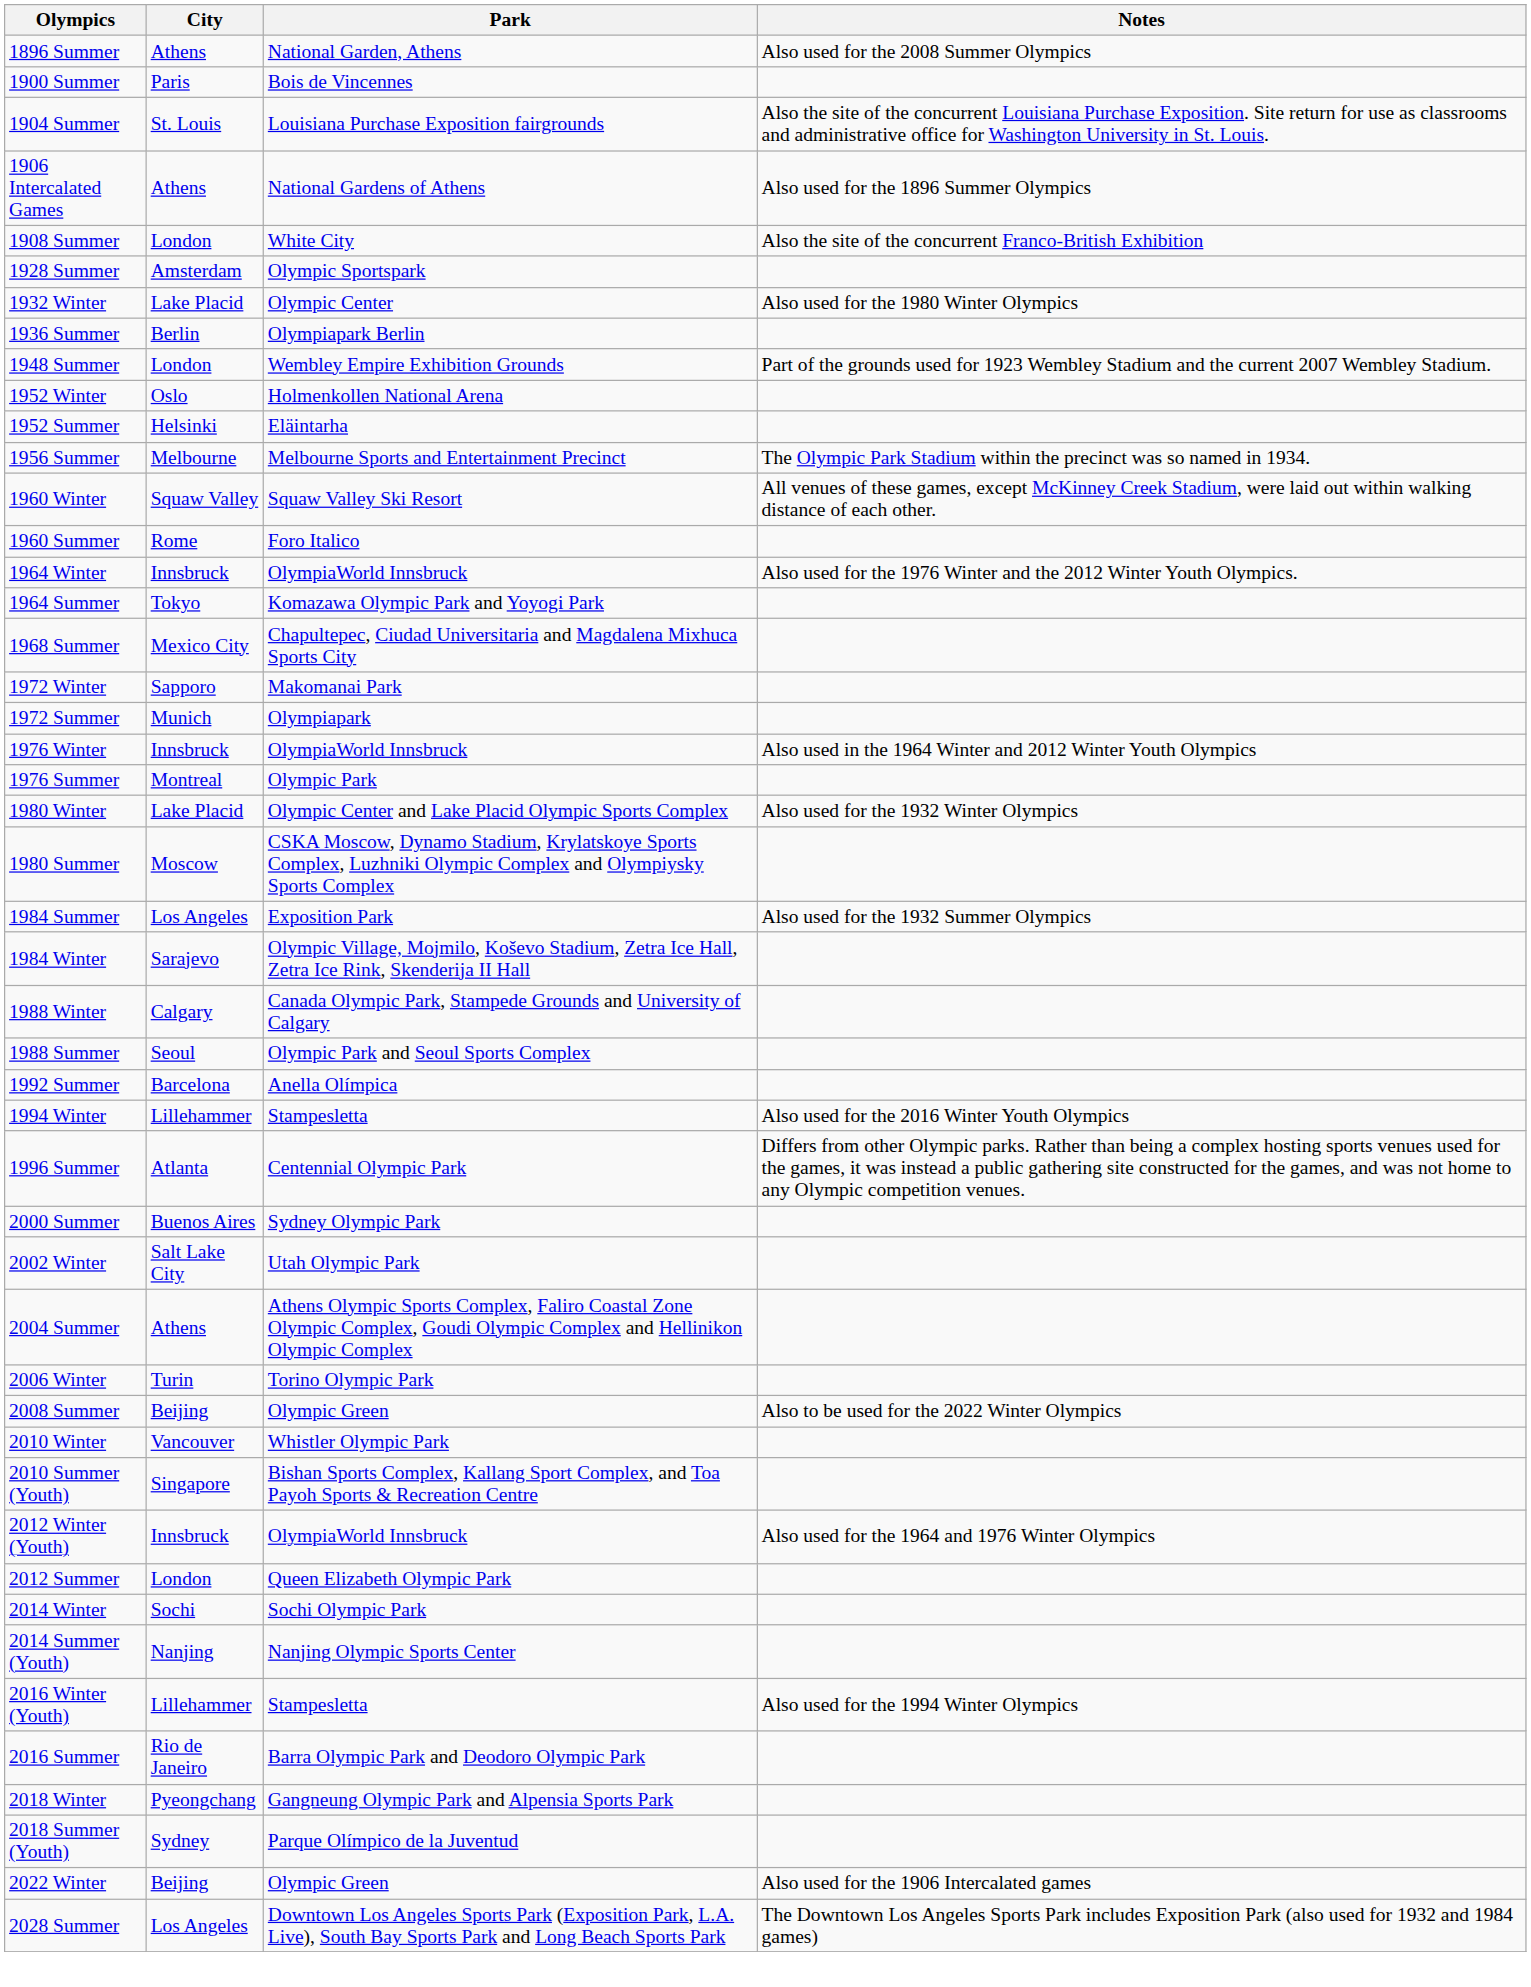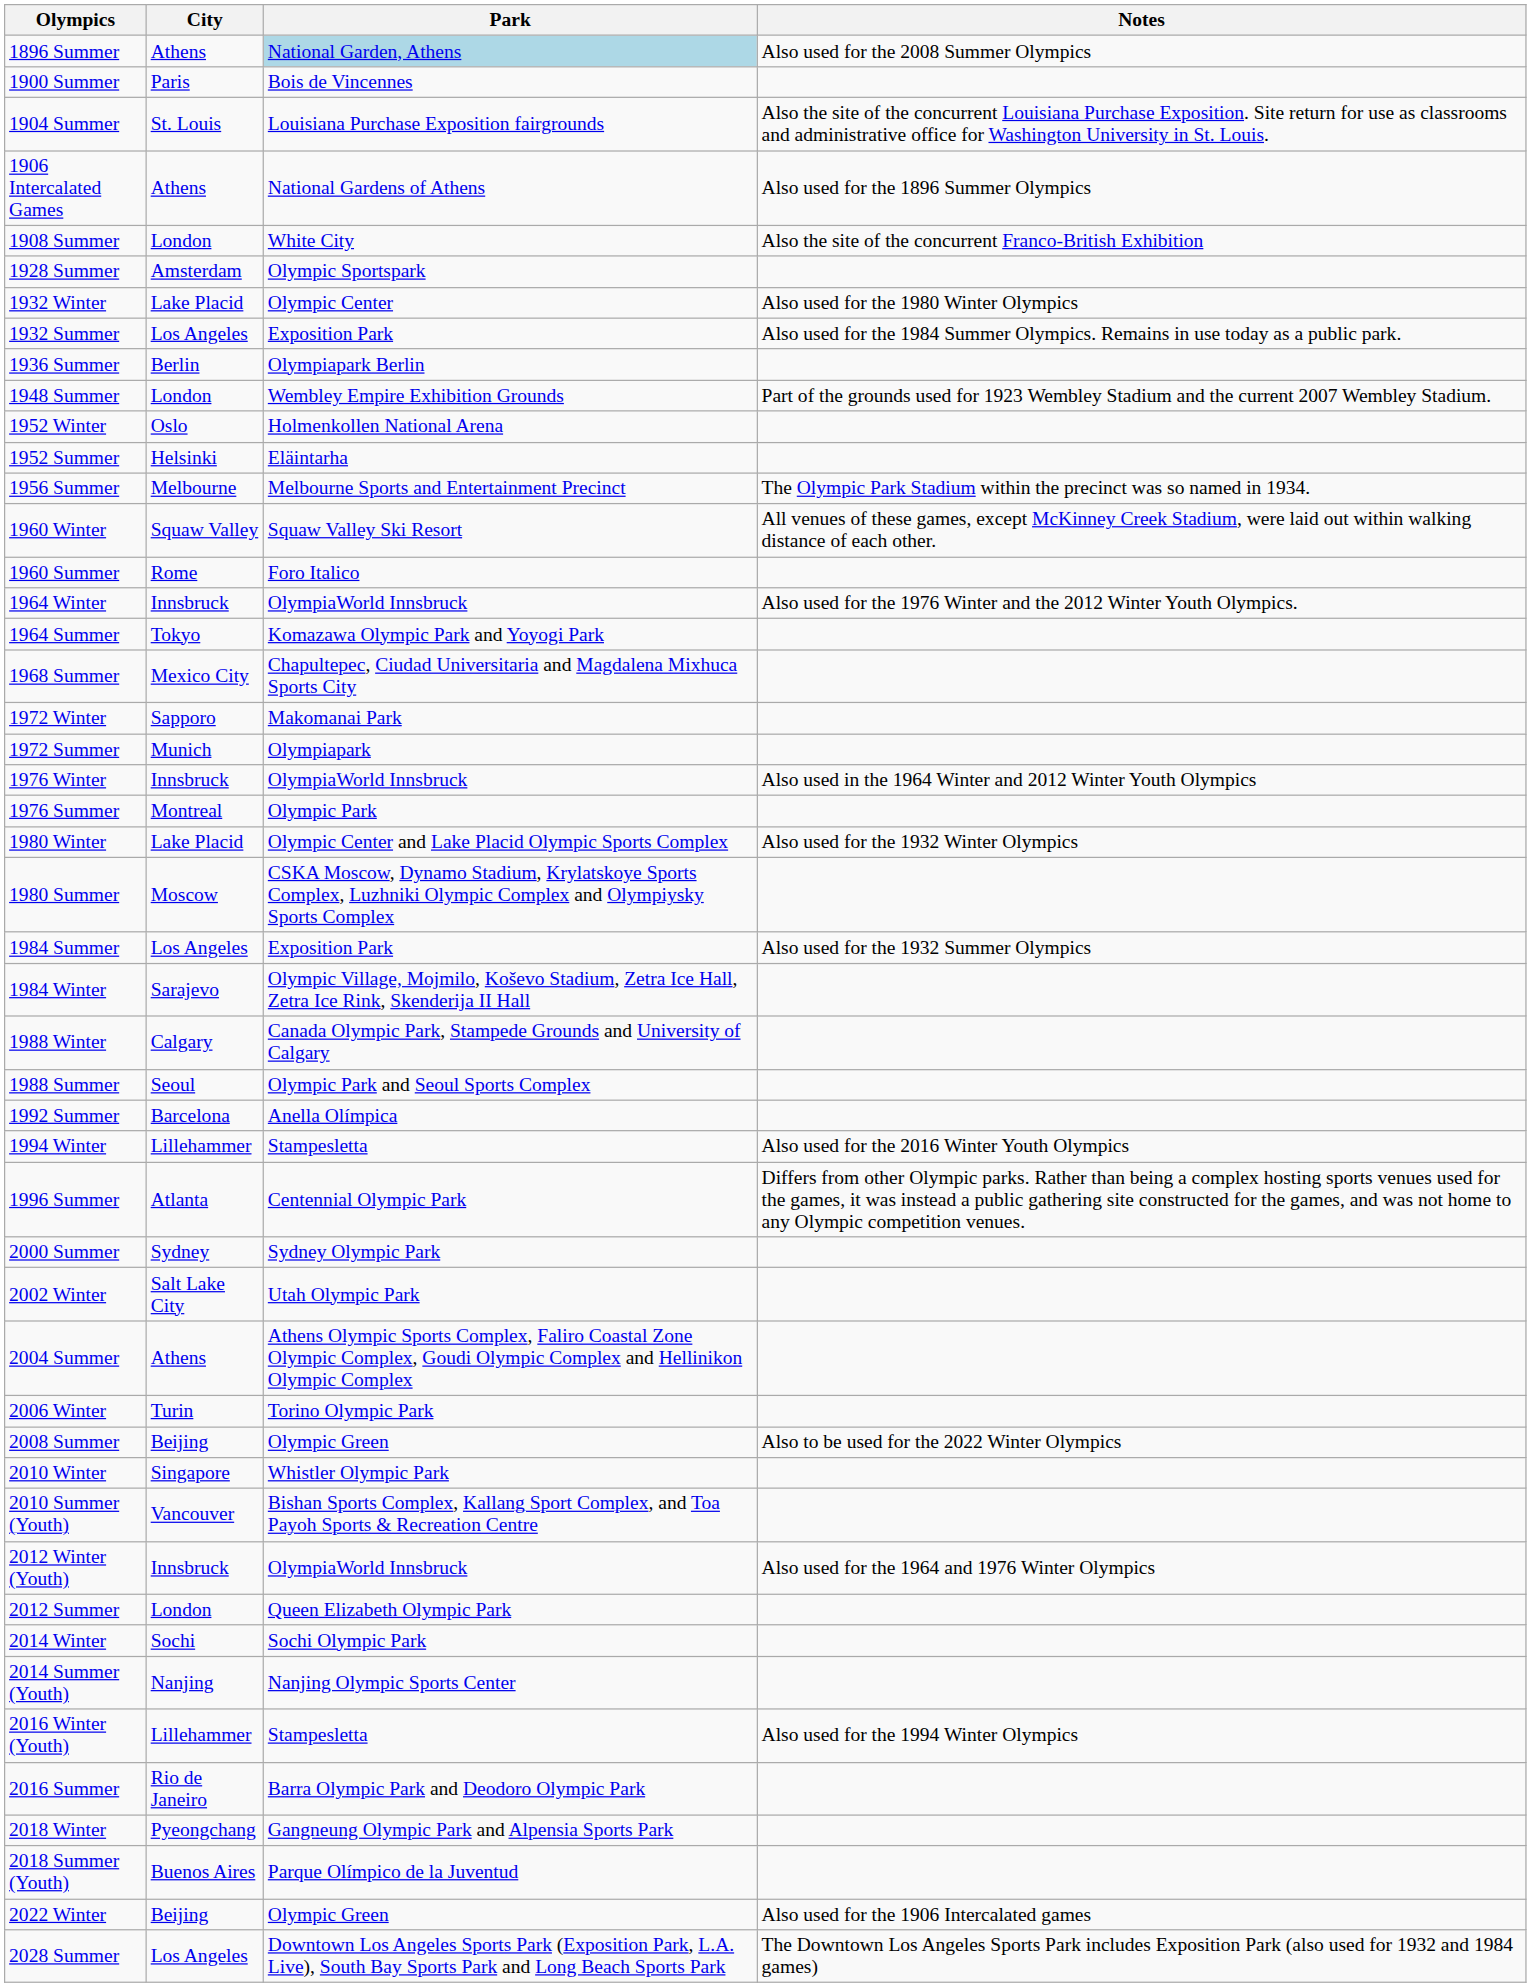1896 Summer | Park: no background -> lightblue background
+ row: 1932 Summer | Los Angeles | Exposition Park | Also used for the 1984 Summer Olympics. Remains in use today as a public park.
2000 Summer | City: Buenos Aires -> Sydney
2010 Winter | City: Vancouver -> Singapore
2010 Summer (Youth) | City: Singapore -> Vancouver
2018 Summer (Youth) | City: Sydney -> Buenos Aires
